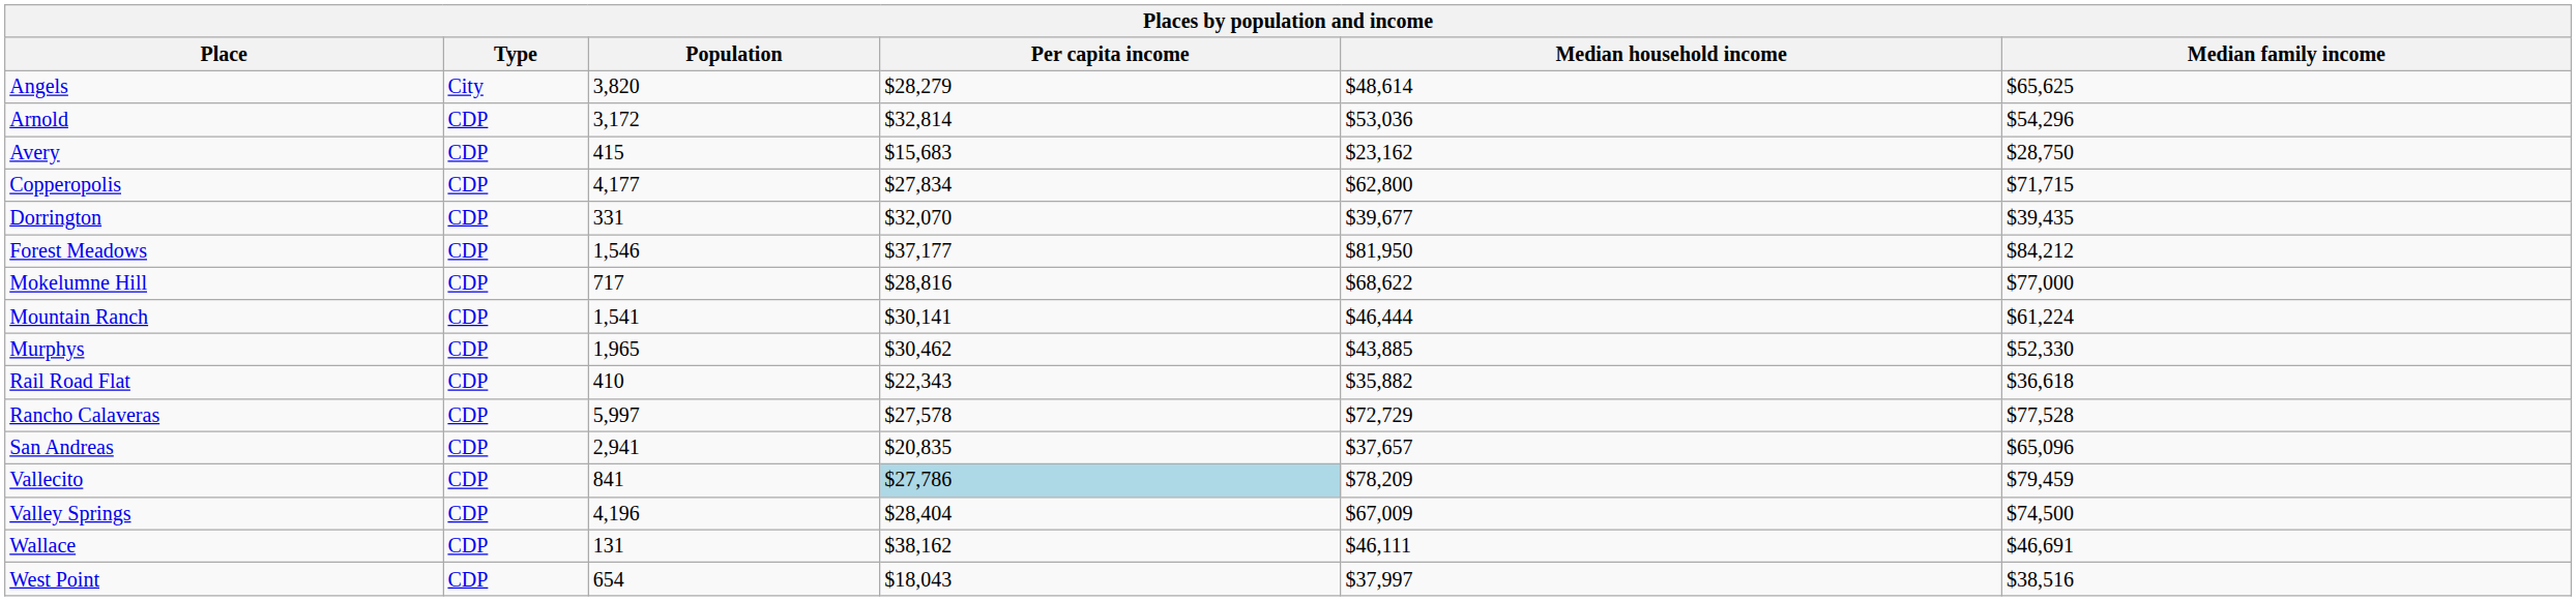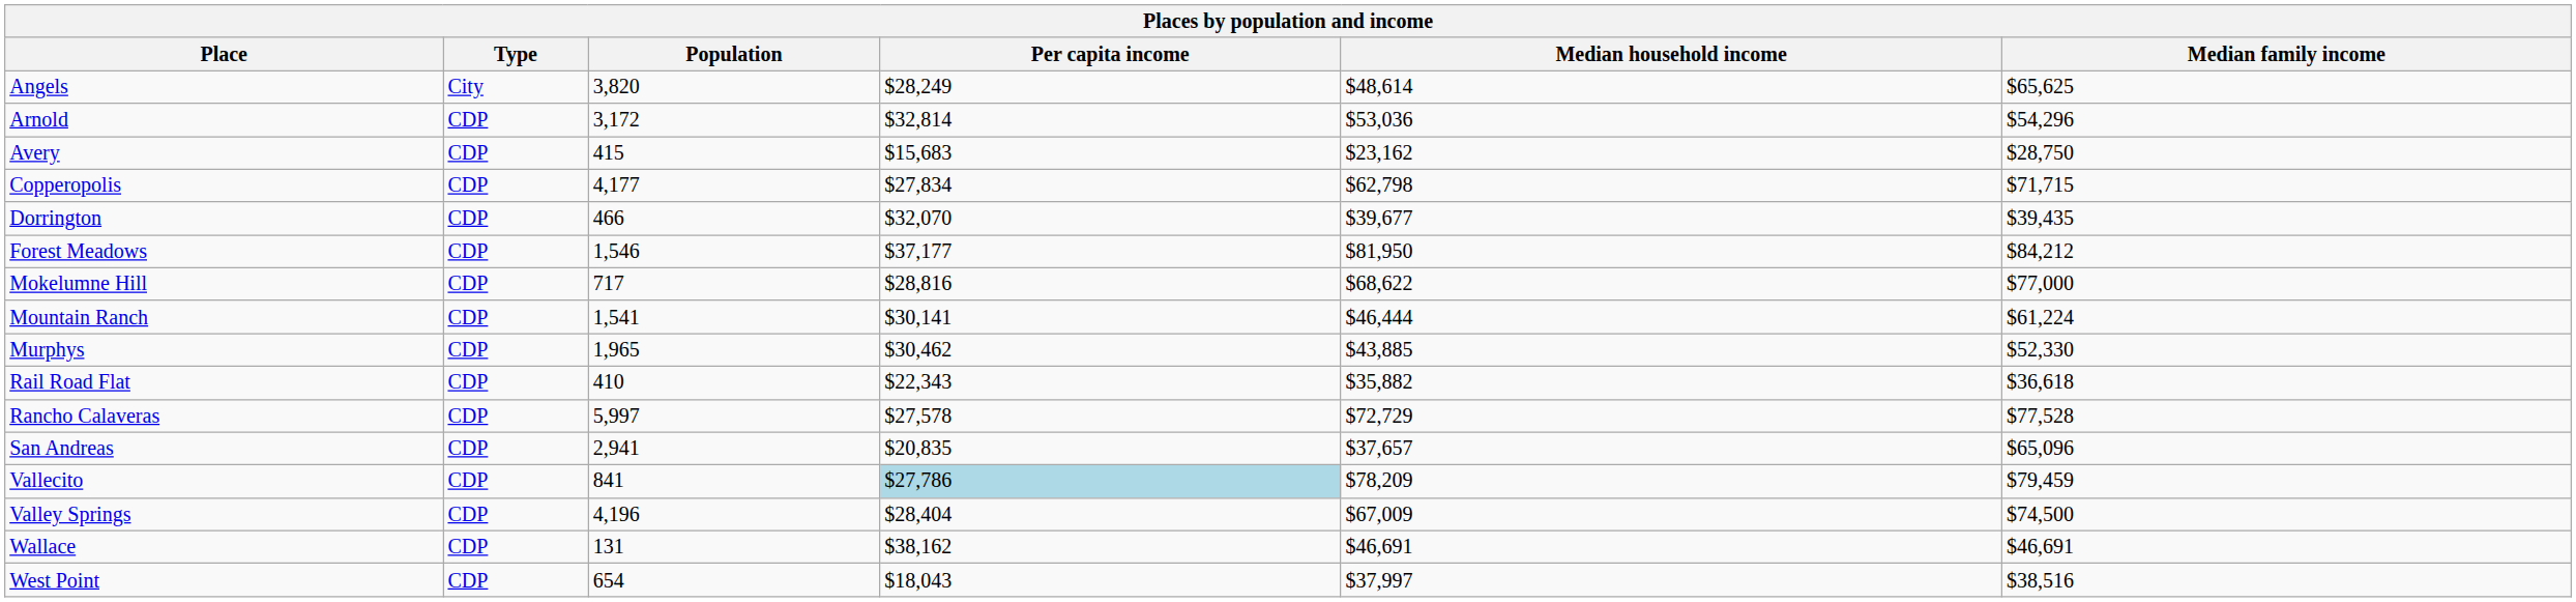Angels | Per capita income: $28,279 -> $28,249
Copperopolis | Median household income: $62,800 -> $62,798
Dorrington | Population: 331 -> 466
Wallace | Median household income: $46,111 -> $46,691
